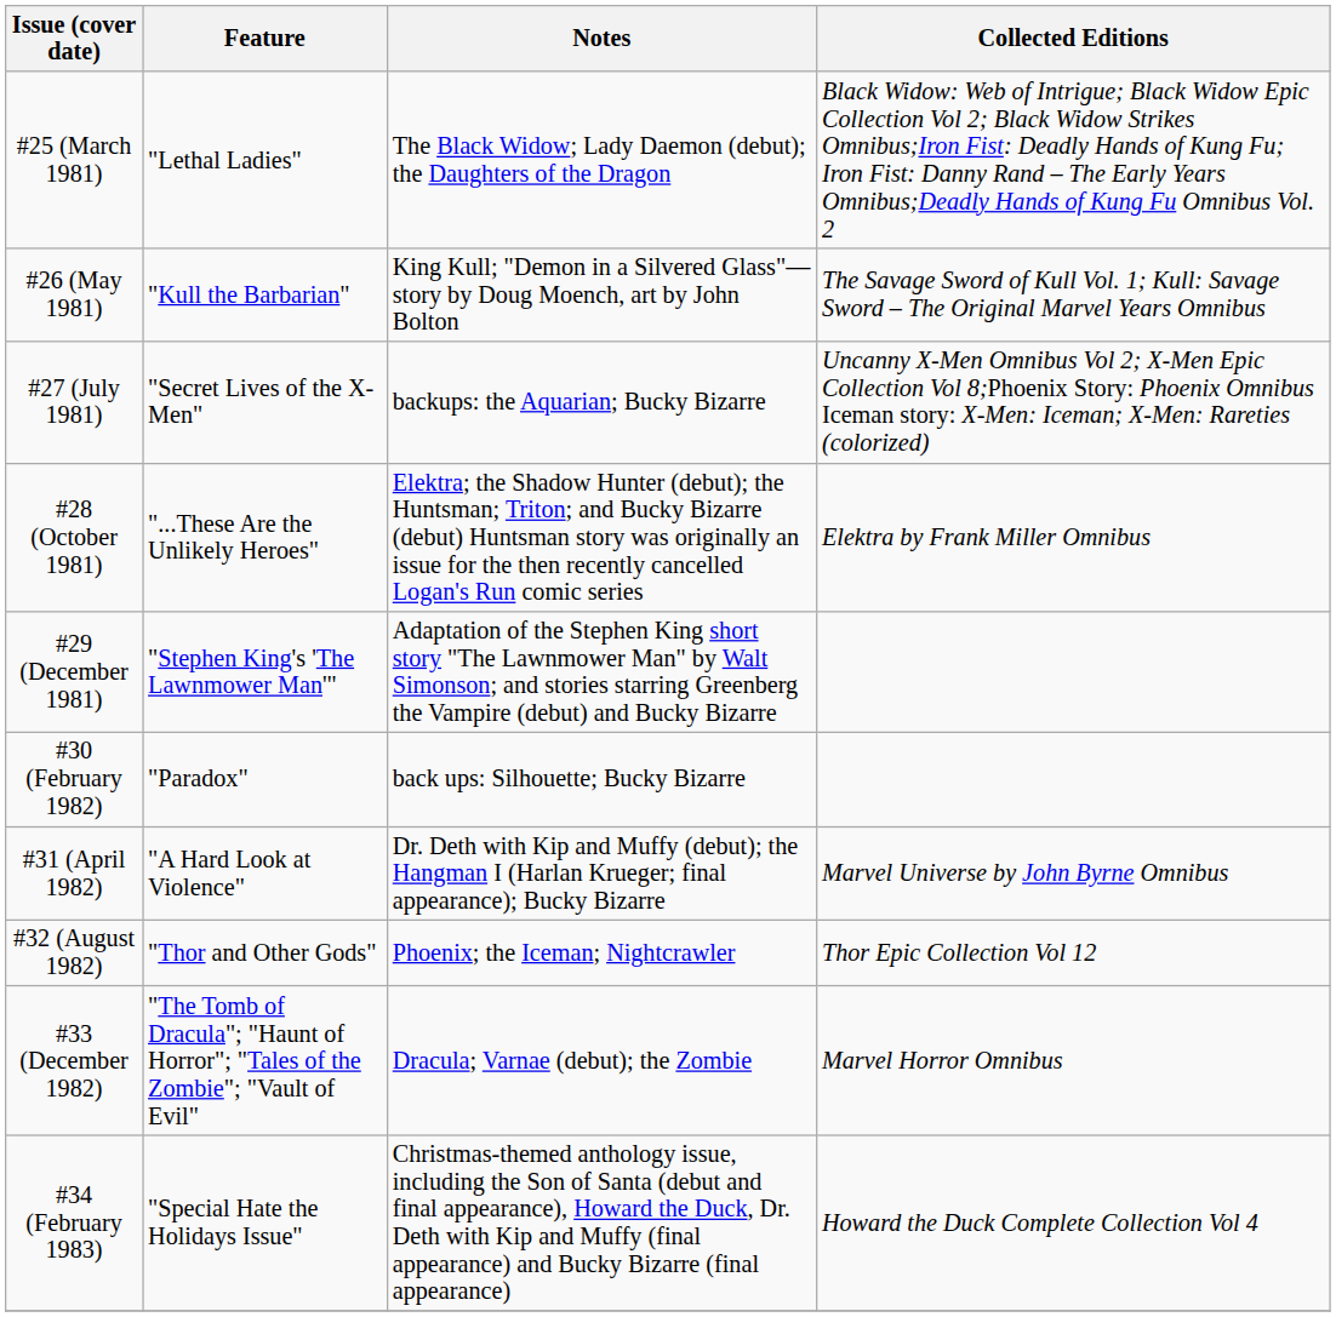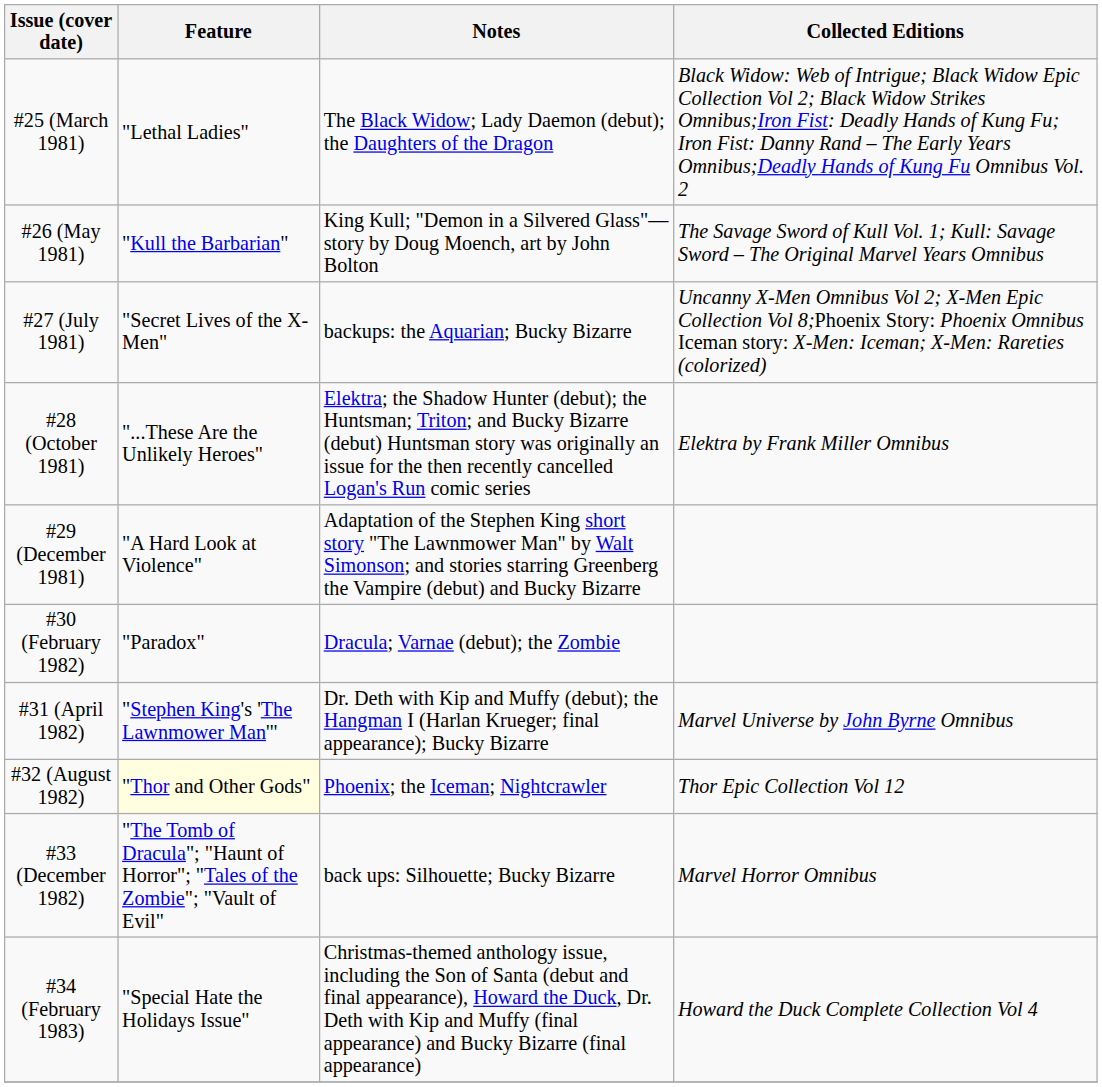#29 (December 1981) | Feature: "Stephen King's 'The Lawnmower Man'" -> "A Hard Look at Violence"
#30 (February 1982) | Notes: back ups: Silhouette; Bucky Bizarre -> Dracula; Varnae (debut); the Zombie
#31 (April 1982) | Feature: "A Hard Look at Violence" -> "Stephen King's 'The Lawnmower Man'"
#32 (August 1982) | Feature: no background -> lightyellow background
#33 (December 1982) | Notes: Dracula; Varnae (debut); the Zombie -> back ups: Silhouette; Bucky Bizarre
